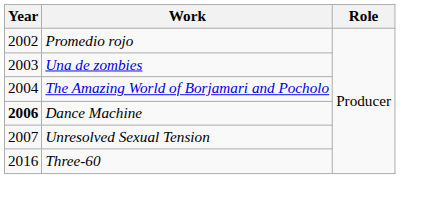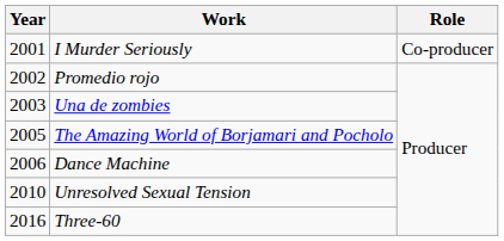+ row: 2001 | I Murder Seriously | Co-producer
The Amazing World of Borjamari and Pocholo | Year: 2004 -> 2005
Dance Machine | Year: bold -> normal
Unresolved Sexual Tension | Year: 2007 -> 2010
